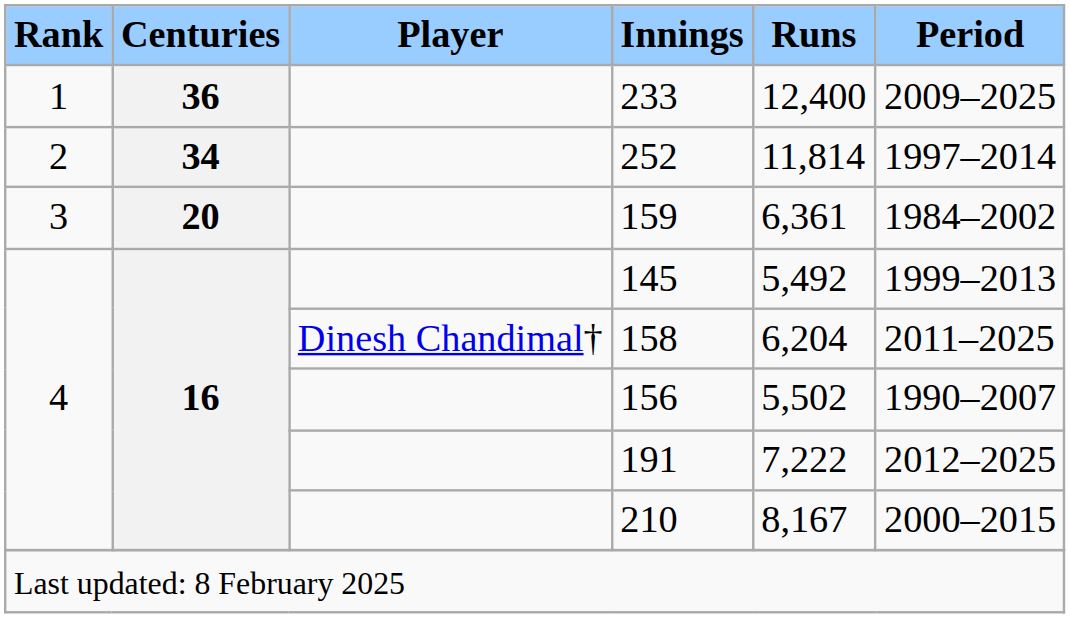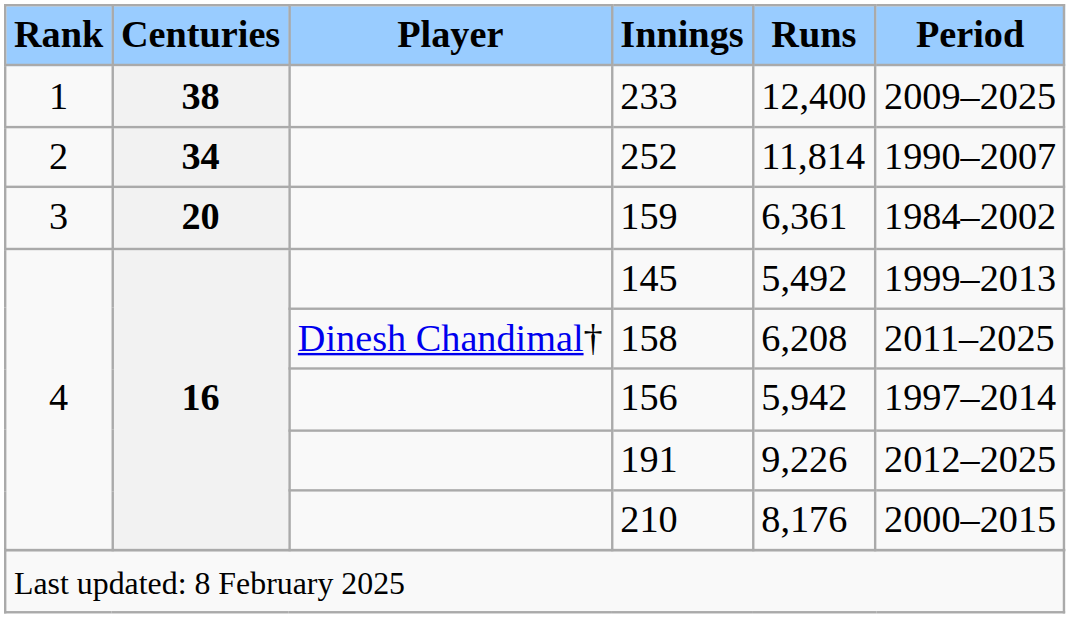233 | Centuries: 36 -> 38
252 | Period: 1997–2014 -> 1990–2007
158 | Runs: 6,204 -> 6,208
156 | Runs: 5,502 -> 5,942
156 | Period: 1990–2007 -> 1997–2014
191 | Runs: 7,222 -> 9,226
210 | Runs: 8,167 -> 8,176
